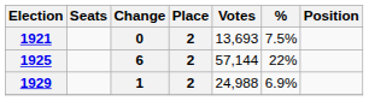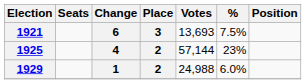1921 | Change: 0 -> 6
1921 | Place: 2 -> 3
1925 | Change: 6 -> 4
1925 | %: 22% -> 23%
1929 | %: 6.9% -> 6.0%
